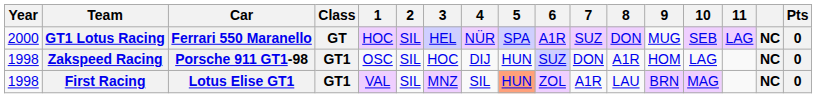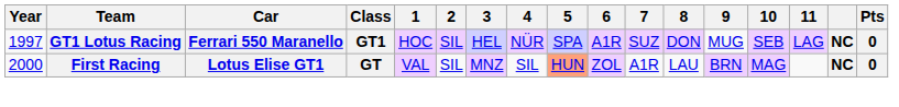GT1 Lotus Racing | Year: 2000 -> 1997
GT1 Lotus Racing | Class: GT -> GT1
- row: 1998 | Zakspeed Racing | Porsche 911 GT1-98 | GT1 | OSC | SIL | HOC | DIJ | HUN | SUZ | DON | A1R | HOM | LAG | NC | 0
First Racing | Year: 1998 -> 2000
First Racing | Class: GT1 -> GT
